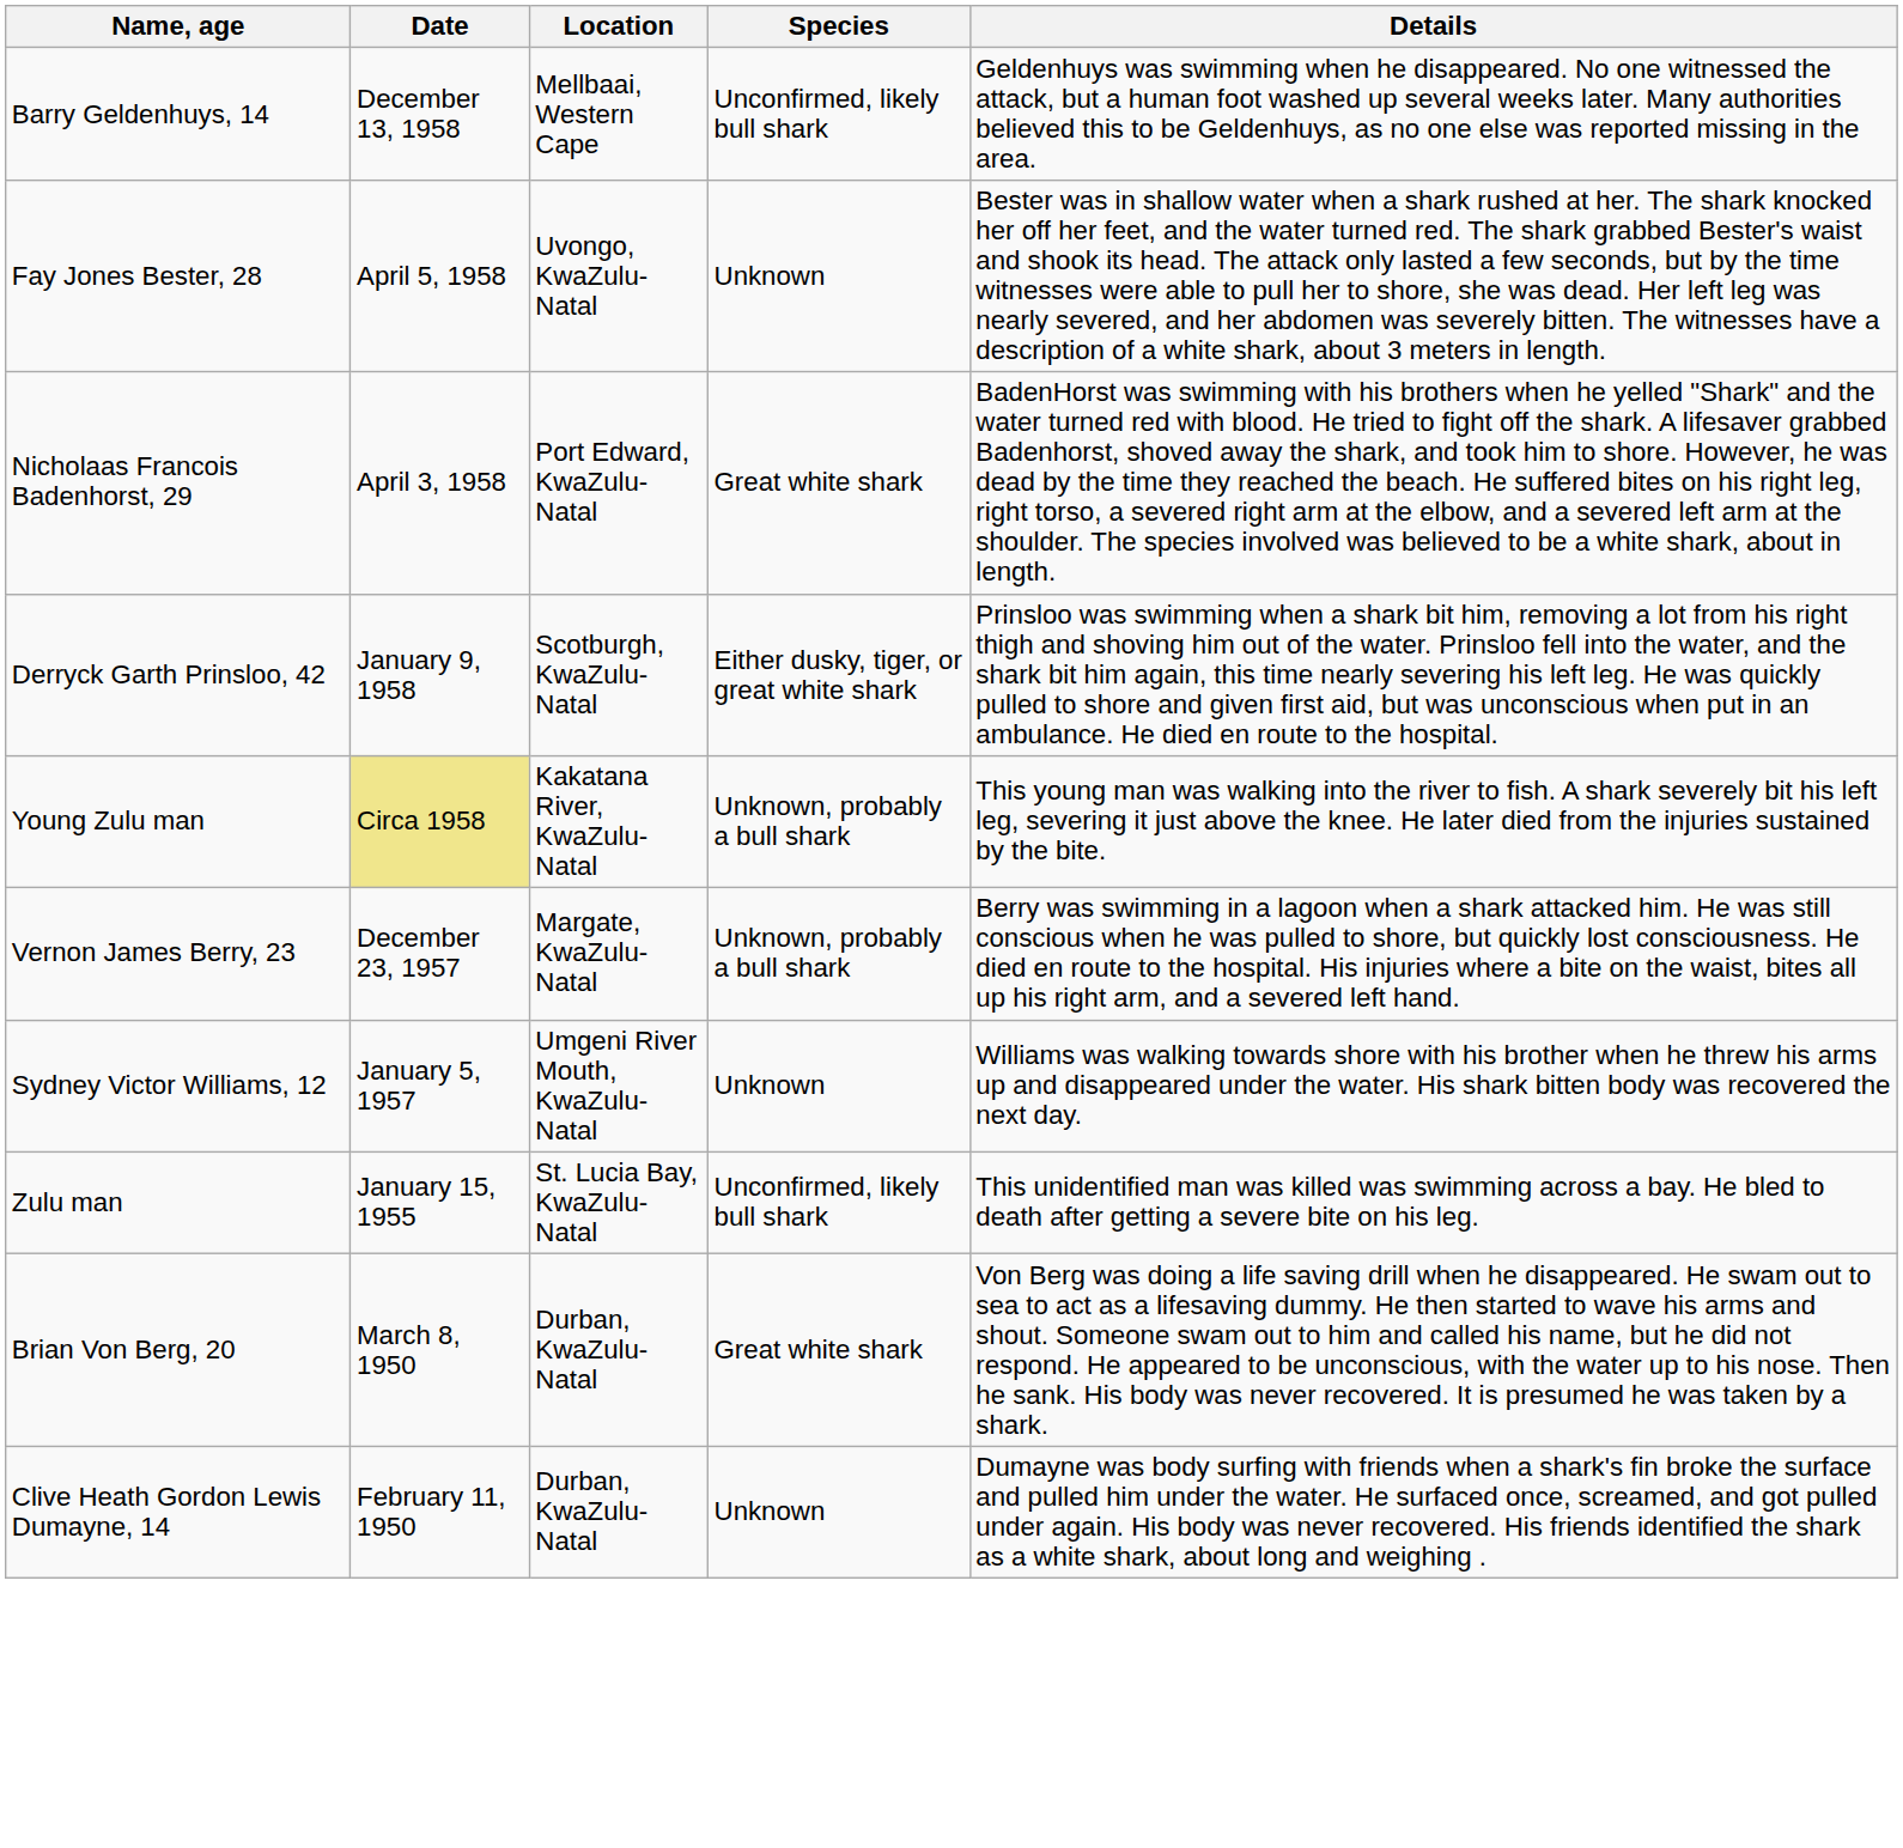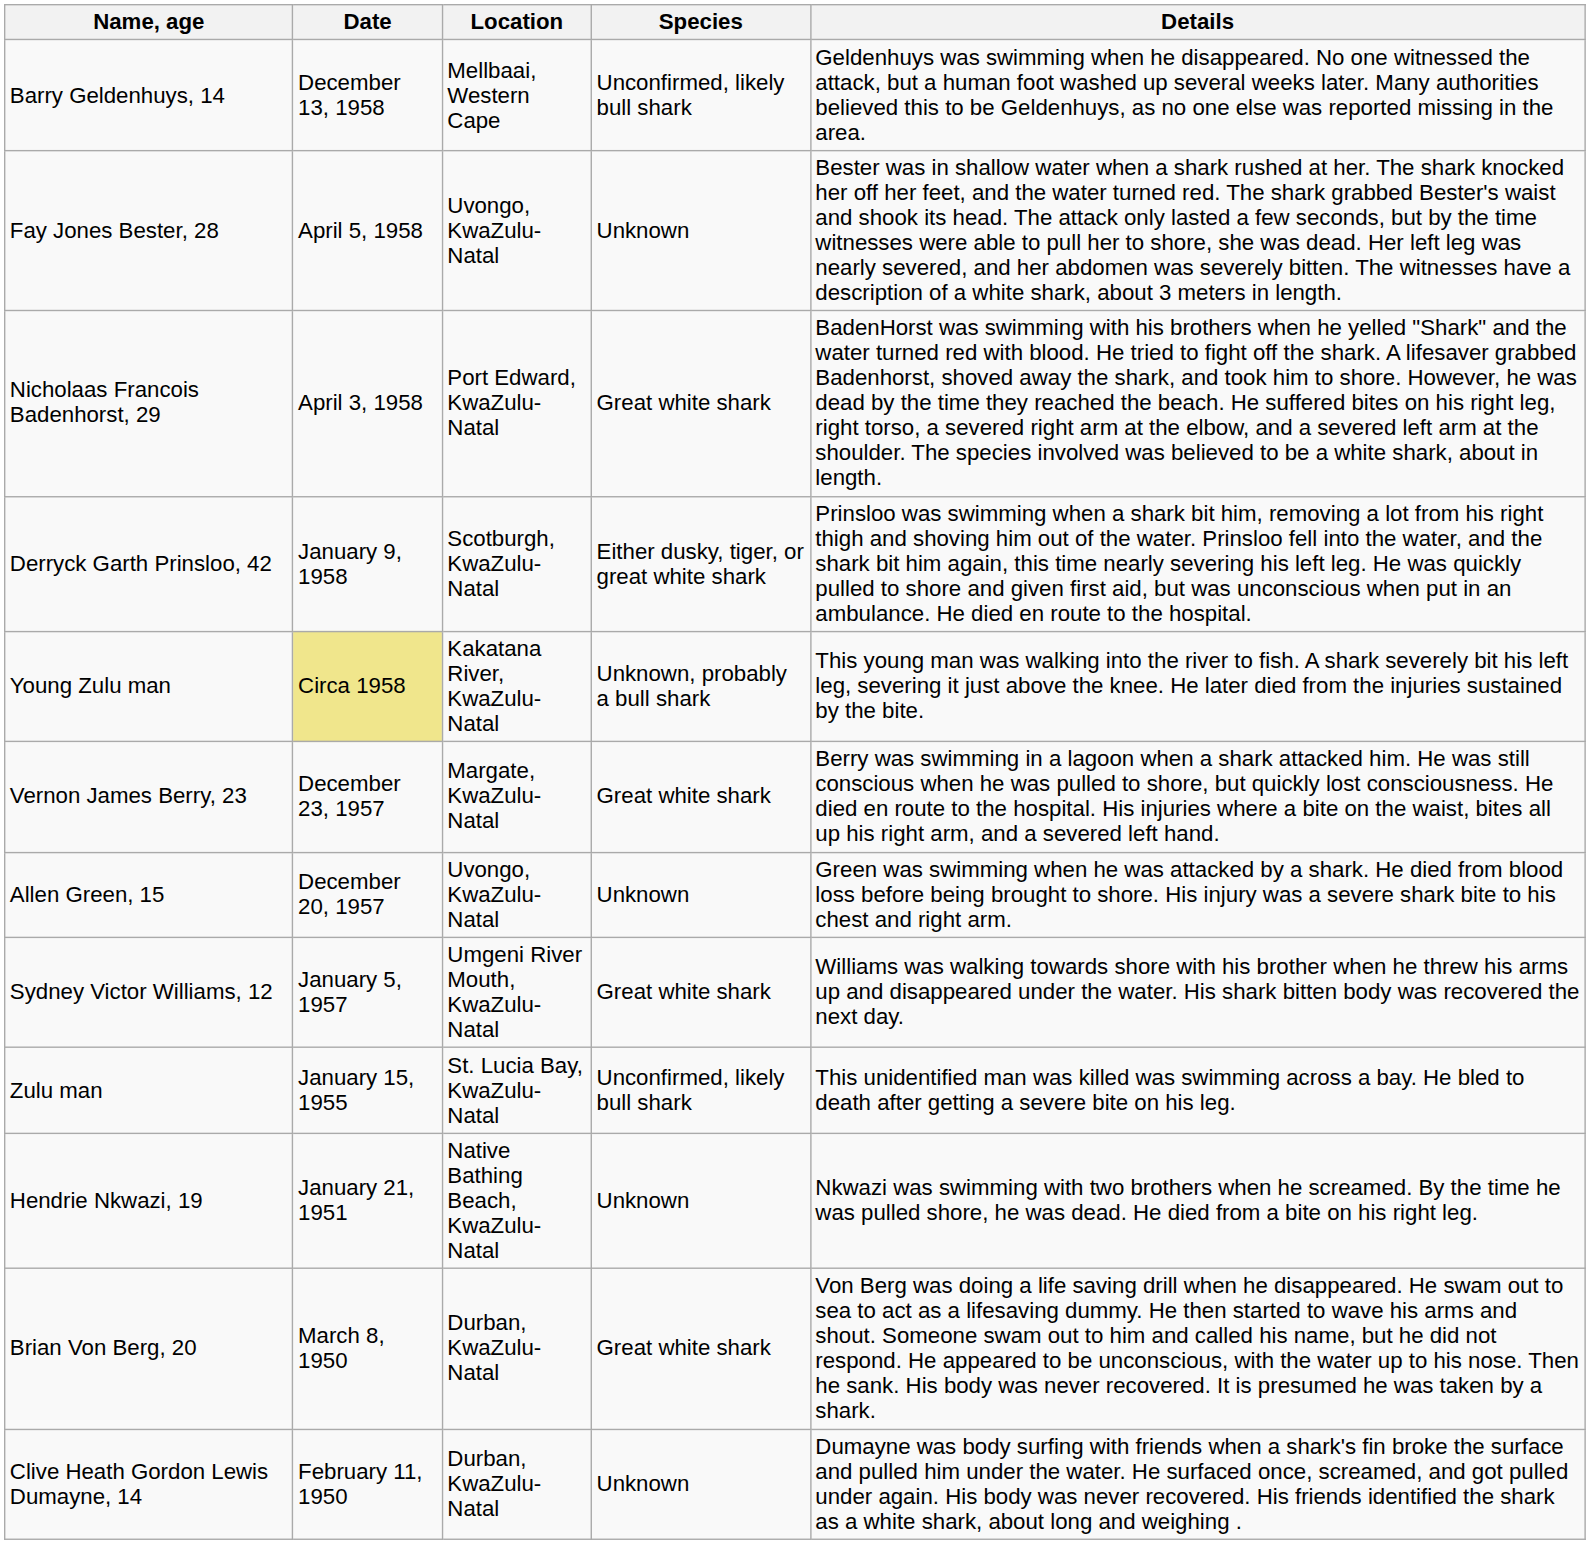Vernon James Berry, 23 | Species: Unknown, probably a bull shark -> Great white shark
+ row: Allen Green, 15 | December 20, 1957 | Uvongo, KwaZulu-Natal | Unknown | Green was swimming when he was attacked by a shark. He died from blood loss before being brought to shore. His injury was a severe shark bite to his chest and right arm.
Sydney Victor Williams, 12 | Species: Unknown -> Great white shark
+ row: Hendrie Nkwazi, 19 | January 21, 1951 | Native Bathing Beach, KwaZulu-Natal | Unknown | Nkwazi was swimming with two brothers when he screamed. By the time he was pulled shore, he was dead. He died from a bite on his right leg.
